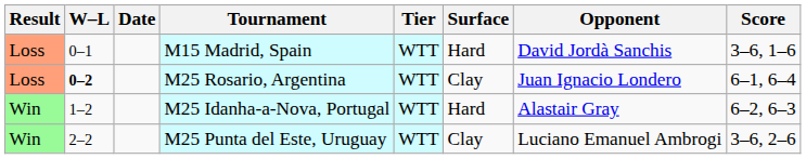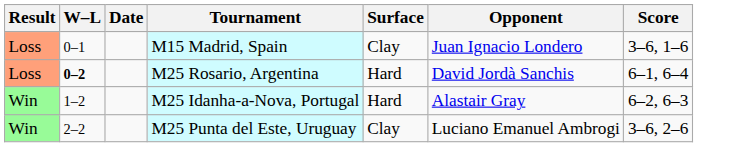- column: Tier | WTT | WTT | WTT | WTT
M15 Madrid, Spain | Surface: Hard -> Clay
M15 Madrid, Spain | Opponent: David Jordà Sanchis -> Juan Ignacio Londero
M25 Rosario, Argentina | Surface: Clay -> Hard
M25 Rosario, Argentina | Opponent: Juan Ignacio Londero -> David Jordà Sanchis
